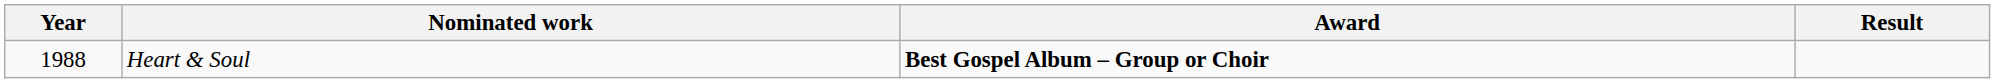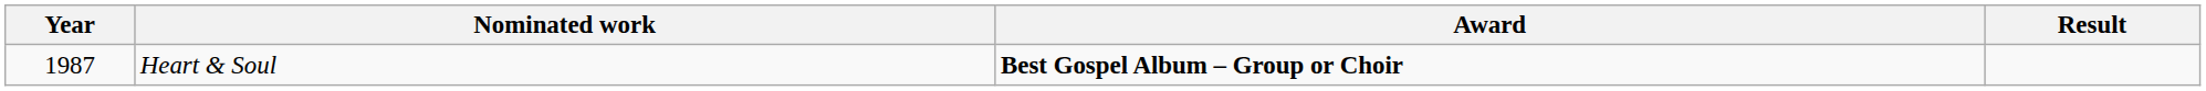Heart & Soul | Year: 1988 -> 1987
